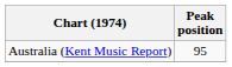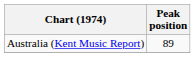Australia (Kent Music Report) | Peak position: 95 -> 89
